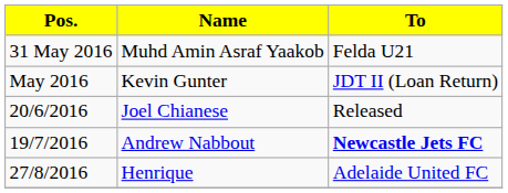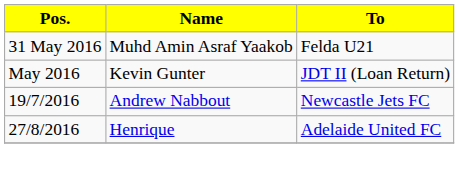- row: 20/6/2016 | Joel Chianese | Released
Andrew Nabbout | To: bold -> normal
